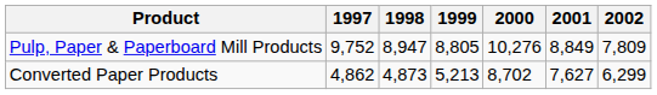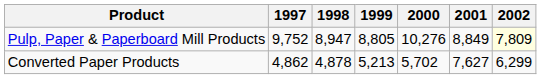Pulp, Paper & Paperboard Mill Products | 2002: no background -> lightyellow background
Converted Paper Products | 1998: 4,873 -> 4,878
Converted Paper Products | 2000: 8,702 -> 5,702
